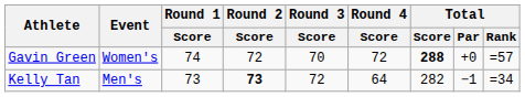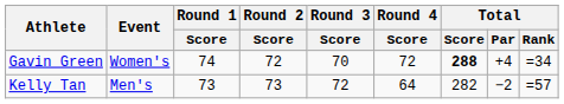Gavin Green | Total / Par: +0 -> +4
Gavin Green | Total / Rank: =57 -> =34
Kelly Tan | Round 2 / Score: bold -> normal
Kelly Tan | Total / Par: −1 -> −2
Kelly Tan | Total / Rank: =34 -> =57
